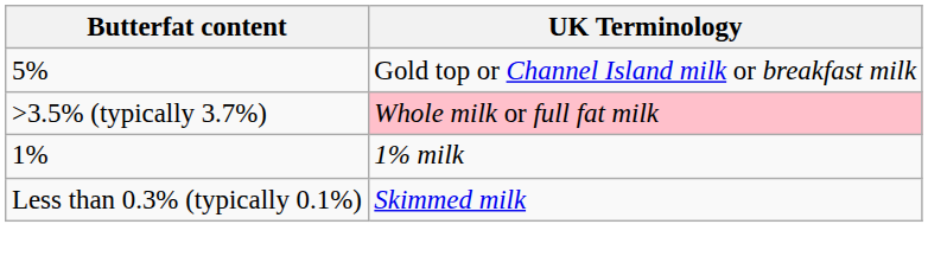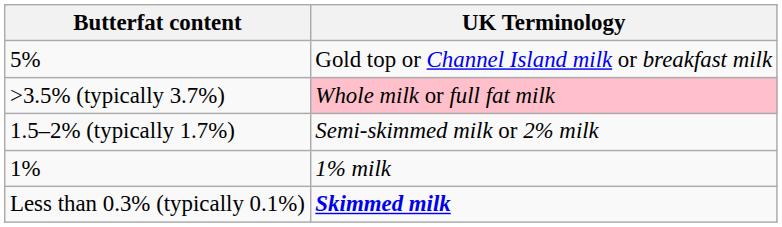+ row: 1.5–2% (typically 1.7%) | Semi-skimmed milk or 2% milk
Less than 0.3% (typically 0.1%) | UK Terminology: normal -> bold
